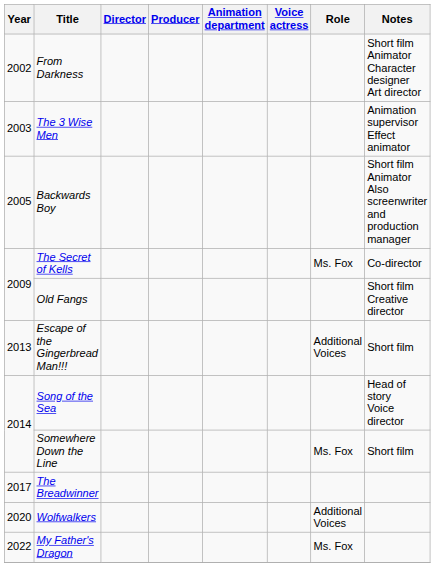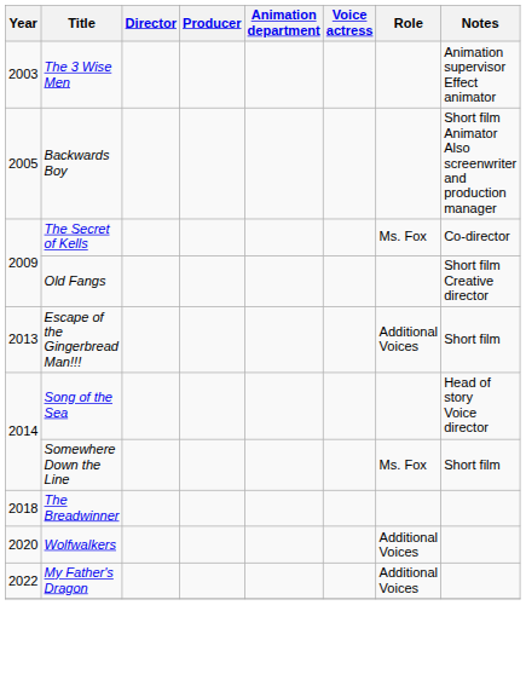- row: 2002 | From Darkness | Short film Animator Character designer Art director
The Breadwinner | Year: 2017 -> 2018
My Father's Dragon | Role: Ms. Fox -> Additional Voices
